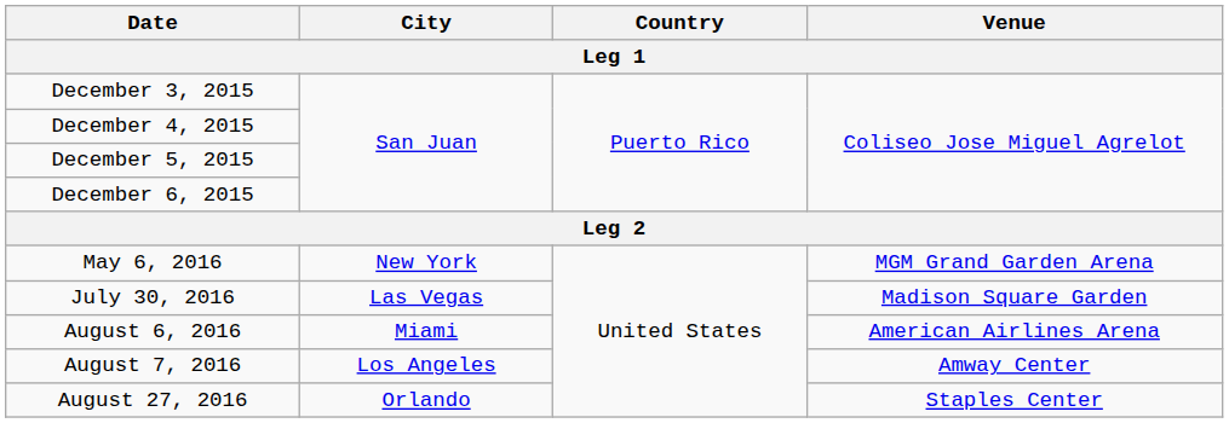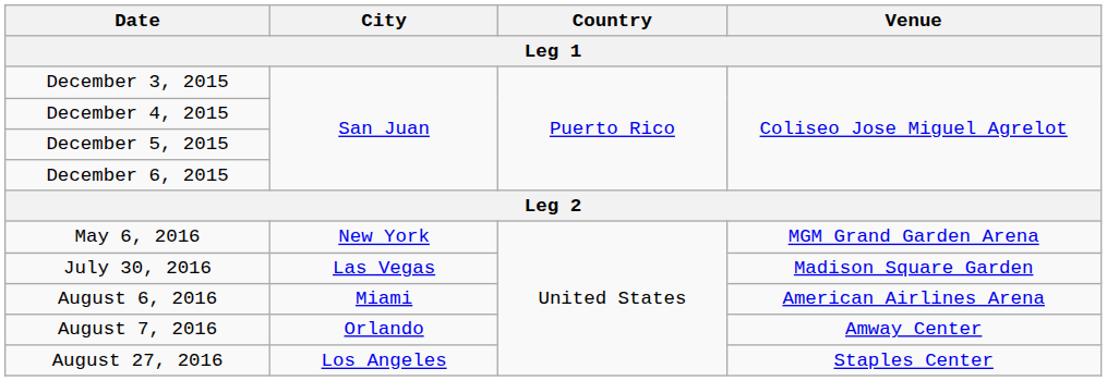August 7, 2016 | City: Los Angeles -> Orlando
August 27, 2016 | City: Orlando -> Los Angeles
